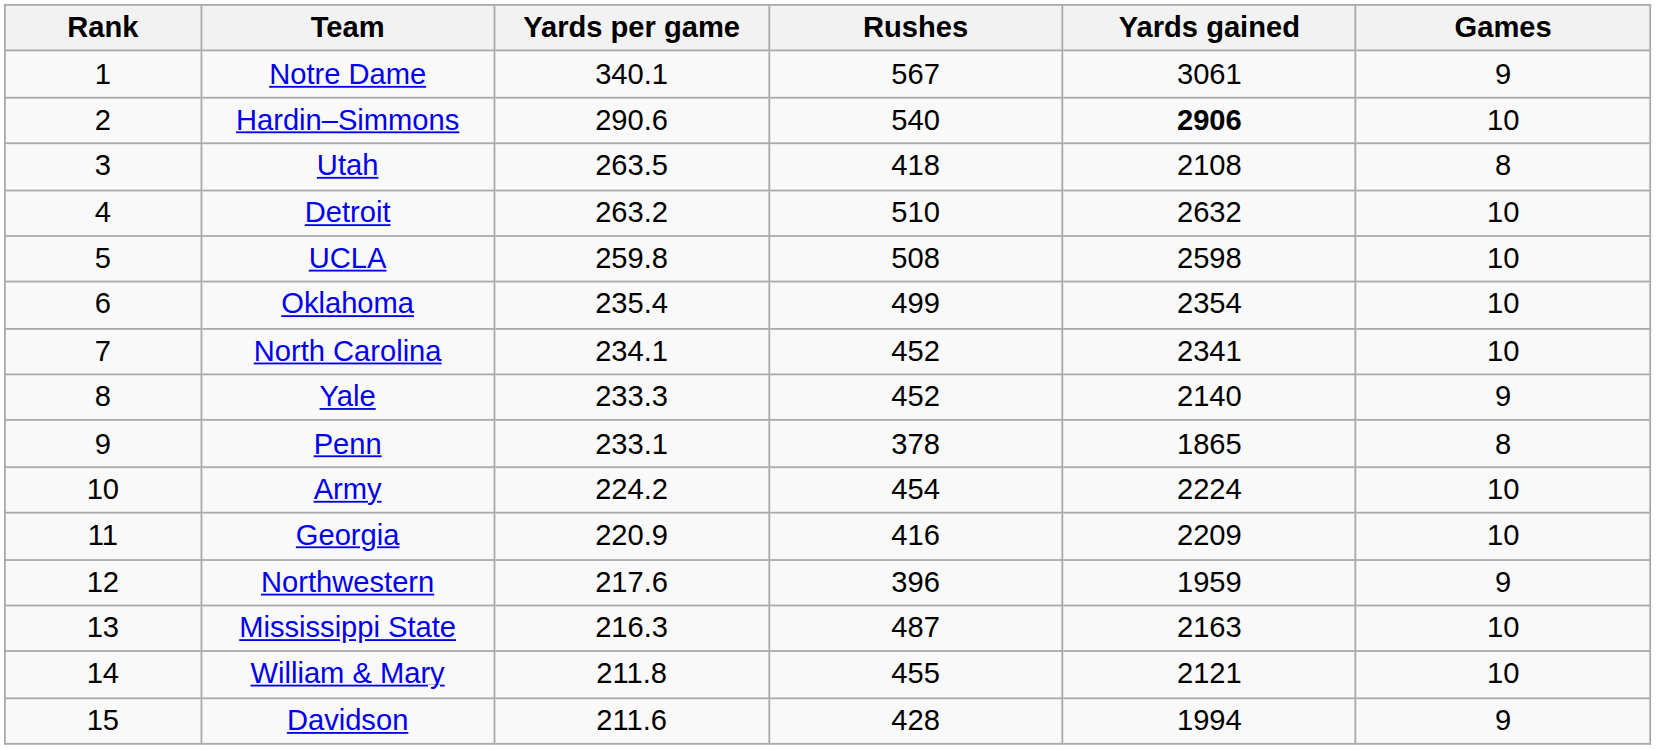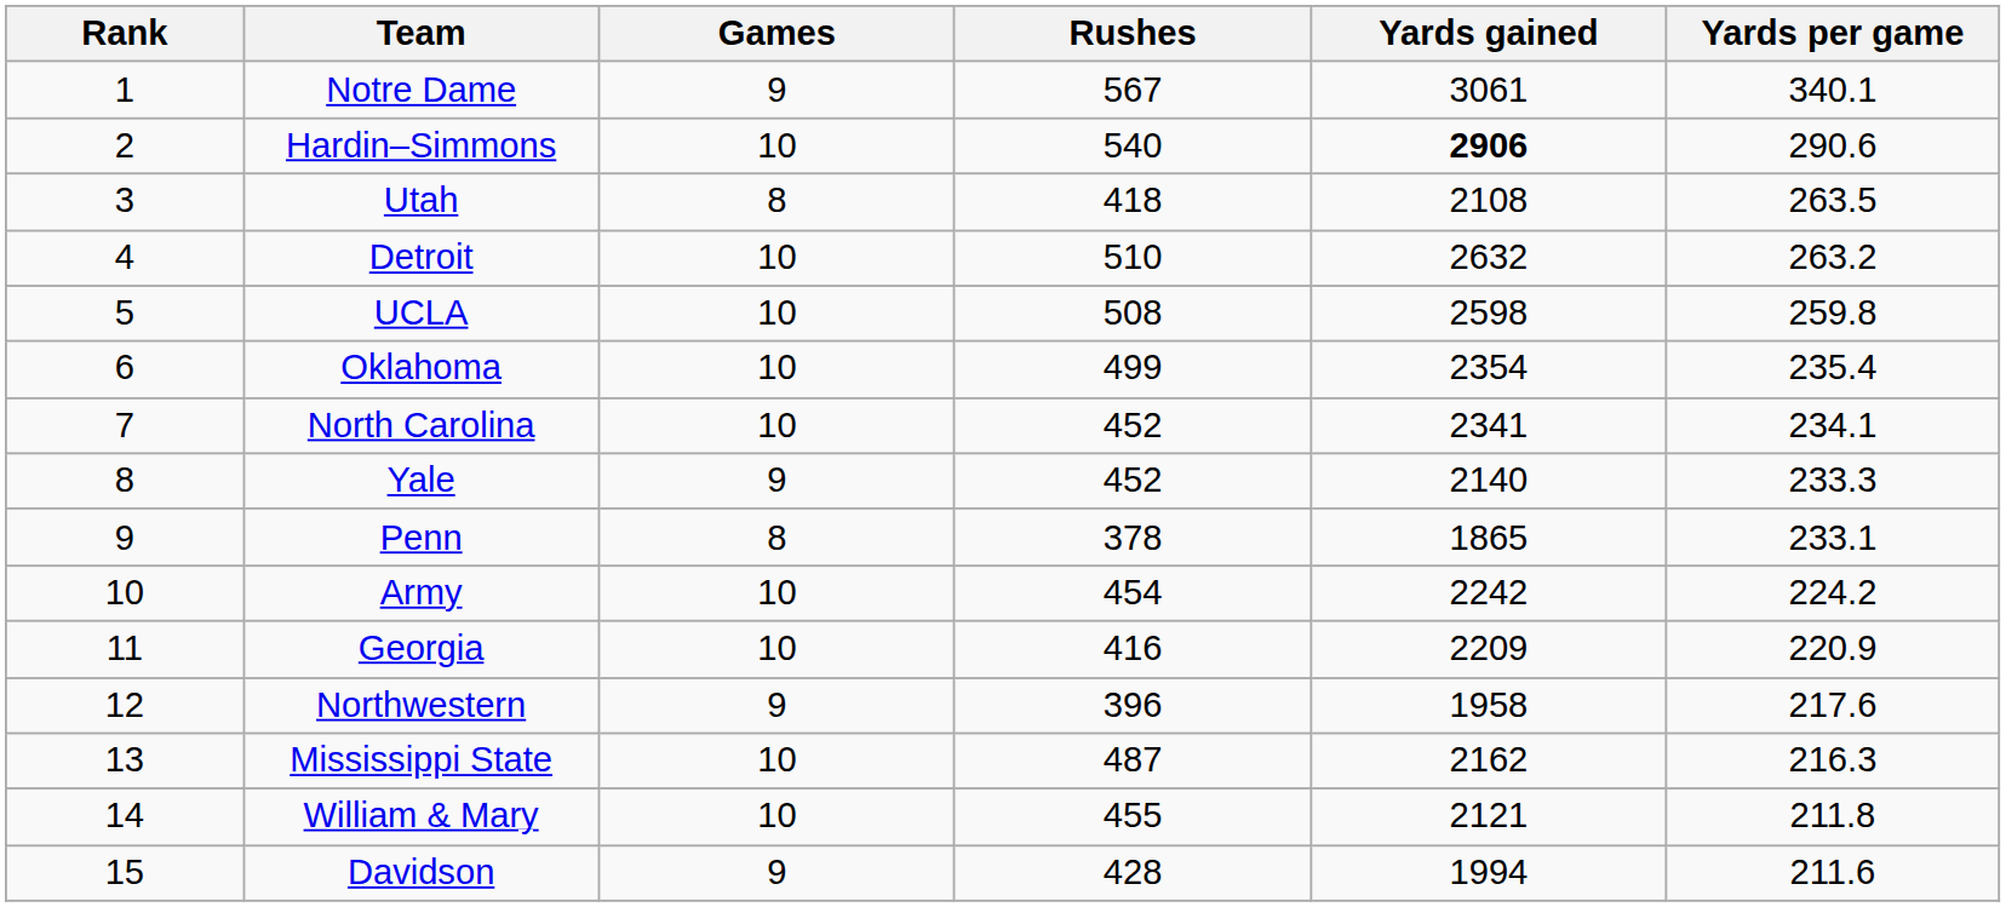columns swapped: Games <-> Yards per game
Army | Yards gained: 2224 -> 2242
Northwestern | Yards gained: 1959 -> 1958
Mississippi State | Yards gained: 2163 -> 2162
